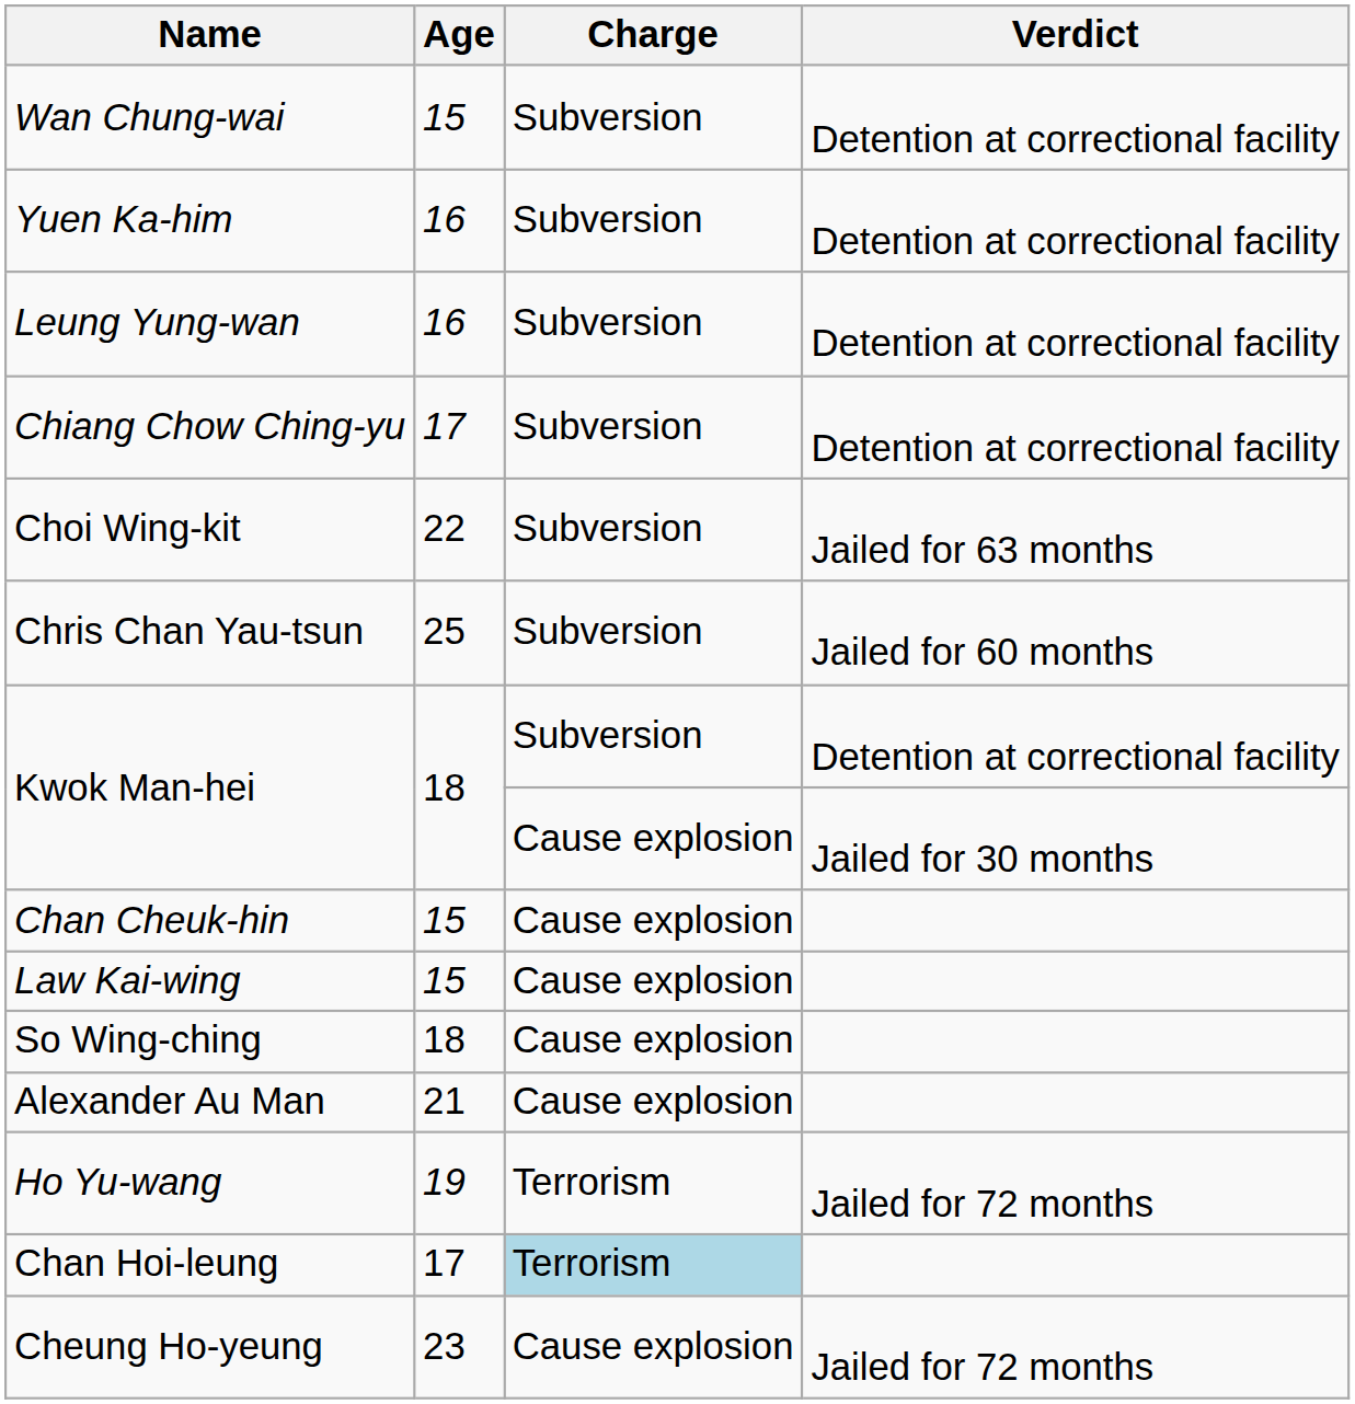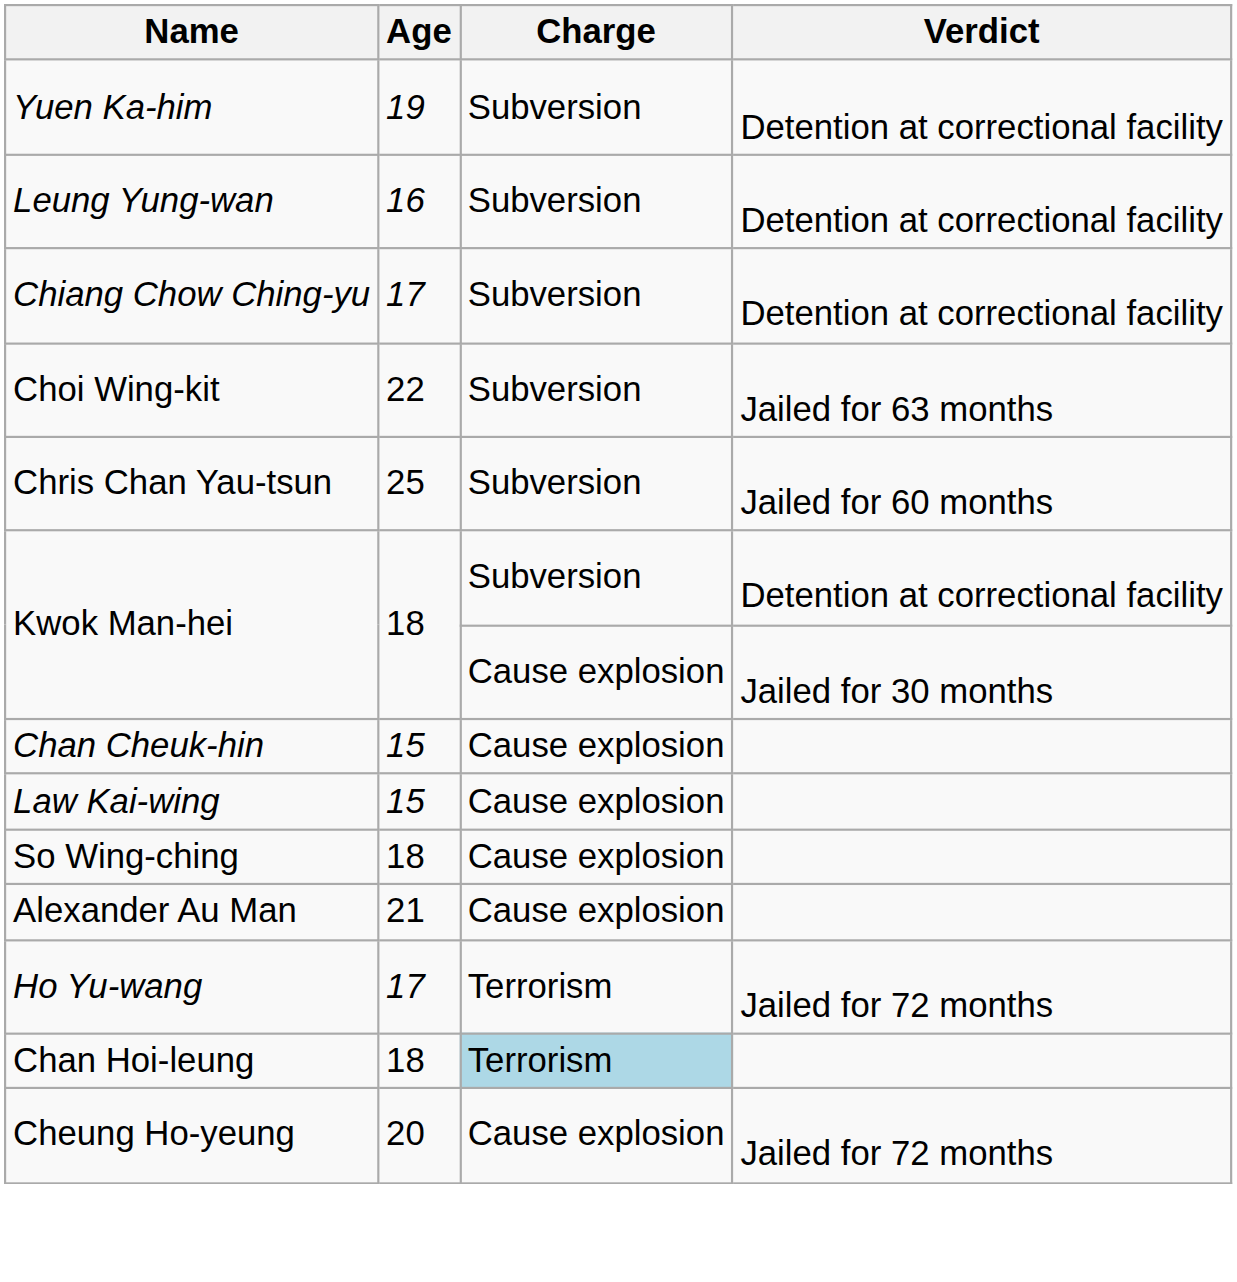- row: Wan Chung-wai | 15 | Subversion | Detention at correctional facility
Yuen Ka-him | Age: 16 -> 19
Ho Yu-wang | Age: 19 -> 17
Chan Hoi-leung | Age: 17 -> 18
Cheung Ho-yeung | Age: 23 -> 20
